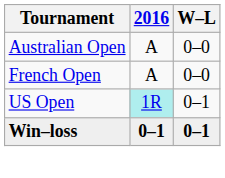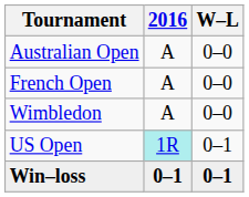+ row: Wimbledon | A | 0–0
